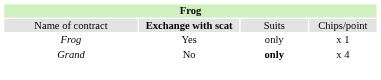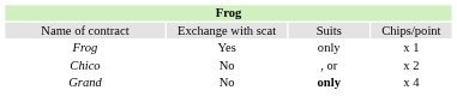Name of contract | column 2: bold -> normal
+ row: Chico | No | , or | x 2
